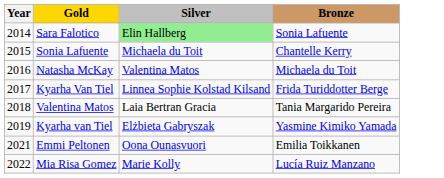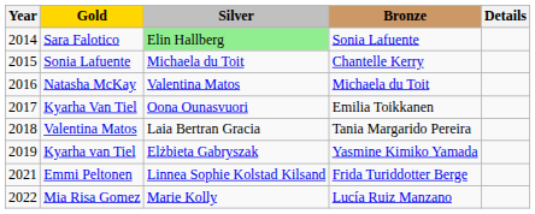+ column: Details
Kyarha Van Tiel | Silver: Linnea Sophie Kolstad Kilsand -> Oona Ounasvuori
Kyarha Van Tiel | Bronze: Frida Turiddotter Berge -> Emilia Toikkanen
Emmi Peltonen | Silver: Oona Ounasvuori -> Linnea Sophie Kolstad Kilsand
Emmi Peltonen | Bronze: Emilia Toikkanen -> Frida Turiddotter Berge
